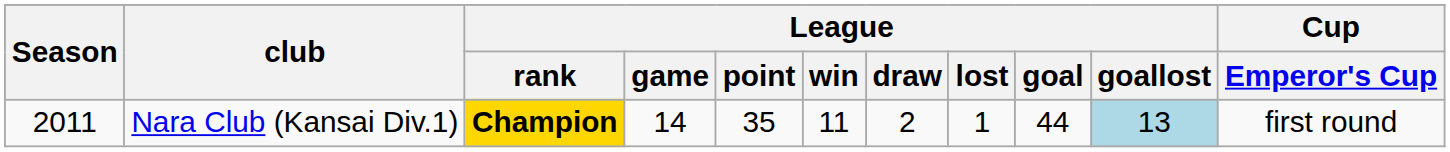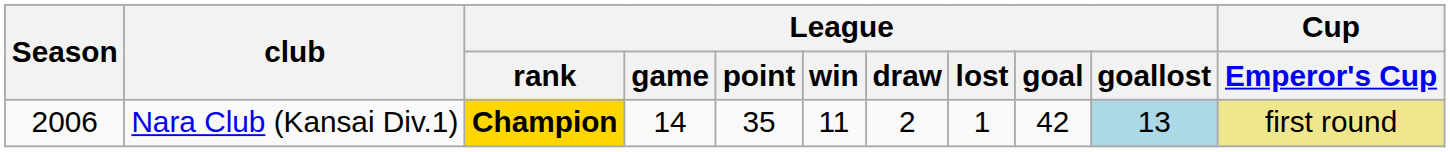Nara Club (Kansai Div.1) | Season: 2011 -> 2006
Nara Club (Kansai Div.1) | League / goal: 44 -> 42
Nara Club (Kansai Div.1) | Cup / Emperor's Cup: no background -> khaki background
